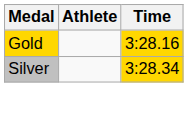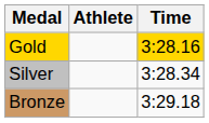Silver | Time: gold background -> no background
+ row: Bronze | 3:29.18
